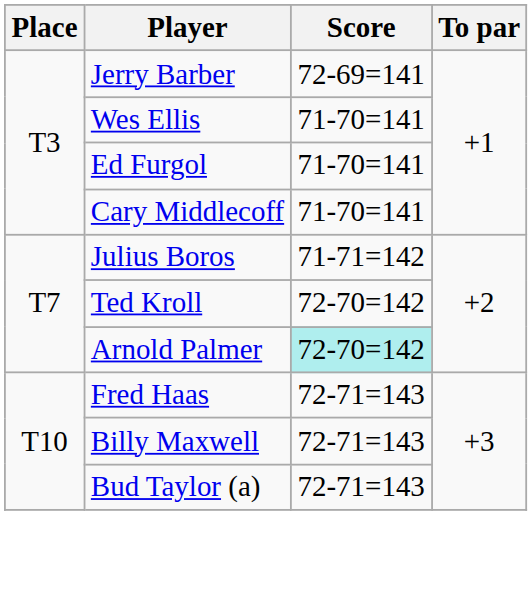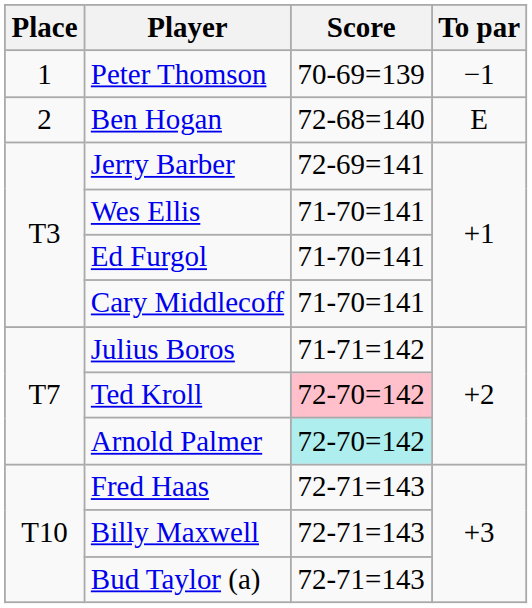+ row: 1 | Peter Thomson | 70-69=139 | −1
+ row: 2 | Ben Hogan | 72-68=140 | E
Ted Kroll | Score: no background -> pink background
